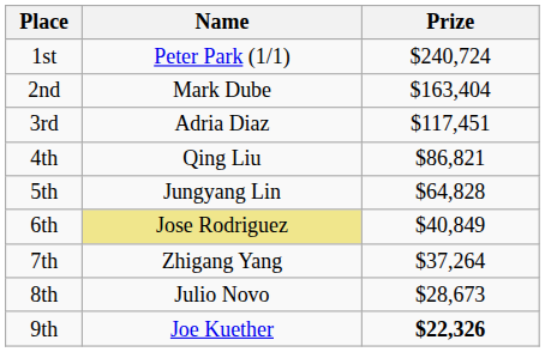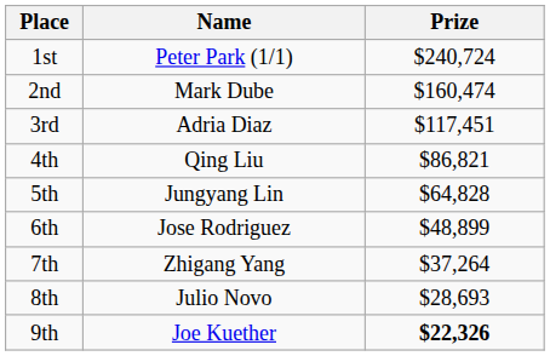2nd | Prize: $163,404 -> $160,474
6th | Name: khaki background -> no background
6th | Prize: $40,849 -> $48,899
8th | Prize: $28,673 -> $28,693
